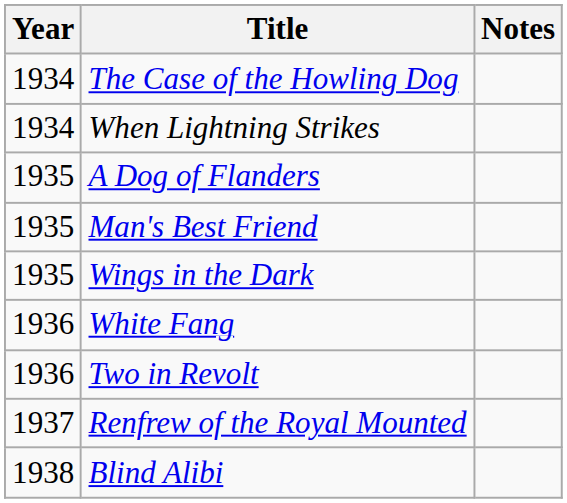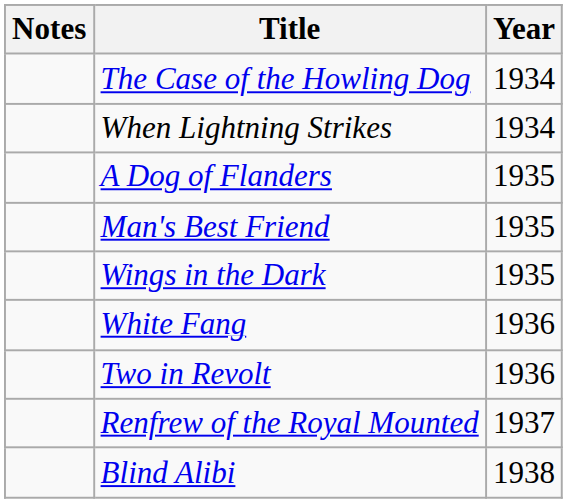columns swapped: Year <-> Notes
